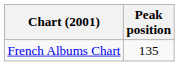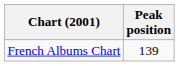French Albums Chart | Peak position: 135 -> 139
